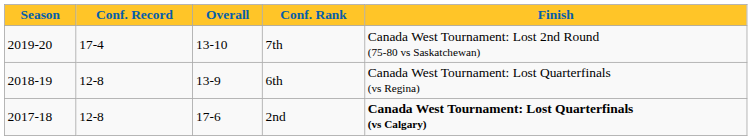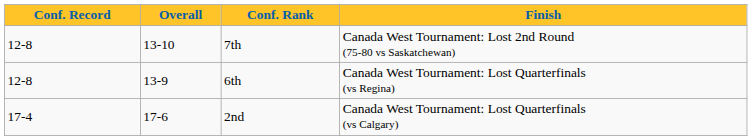- column: Season | 2019-20 | 2018-19 | 2017-18
7th | Conf. Record: 17-4 -> 12-8
2nd | Conf. Record: 12-8 -> 17-4
2nd | Finish: bold -> normal
